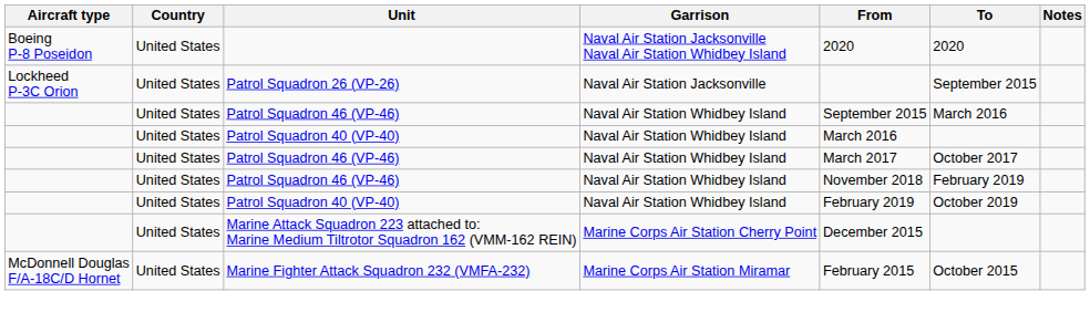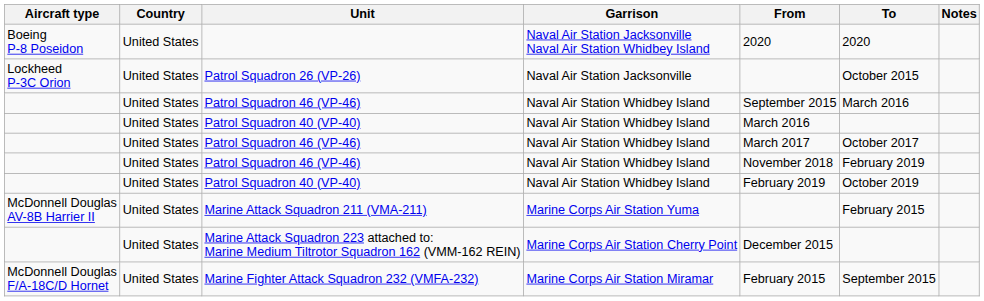Patrol Squadron 26 (VP-26) | To: September 2015 -> October 2015
+ row: McDonnell Douglas AV-8B Harrier II | United States | Marine Attack Squadron 211 (VMA-211) | Marine Corps Air Station Yuma | February 2015
Marine Fighter Attack Squadron 232 (VMFA-232) | To: October 2015 -> September 2015
